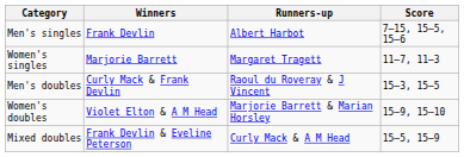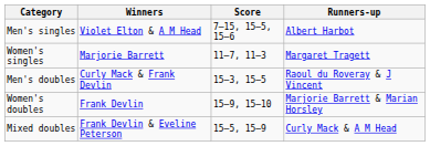columns swapped: Runners-up <-> Score
Men's singles | Winners: Frank Devlin -> Violet Elton & A M Head
Women's doubles | Winners: Violet Elton & A M Head -> Frank Devlin
